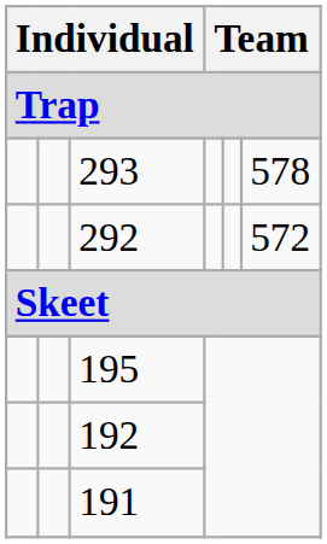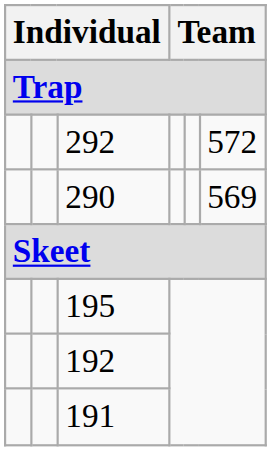- row: 293 | 578
+ row: 290 | 569
